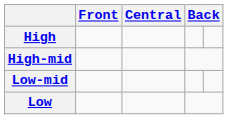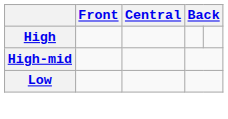- row: Low-mid
